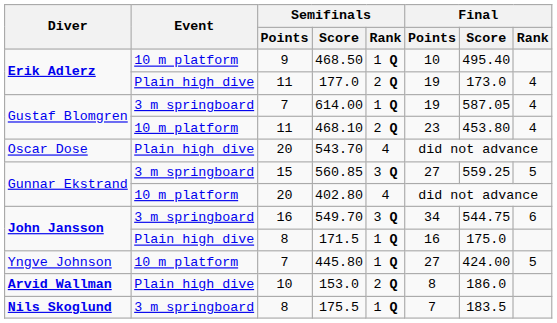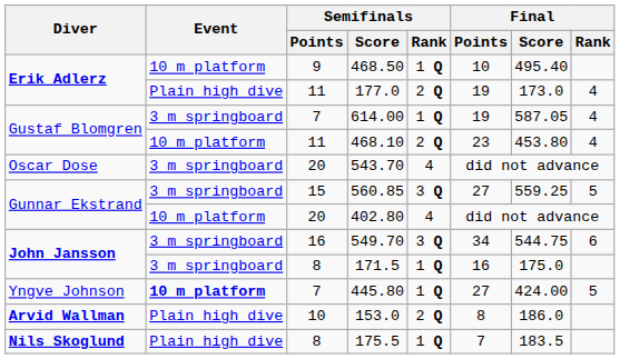543.70 | Event: Plain high dive -> 3 m springboard
171.5 | Event: Plain high dive -> 3 m springboard
445.80 | Event: normal -> bold
175.5 | Event: 3 m springboard -> Plain high dive
